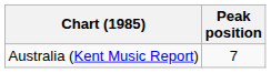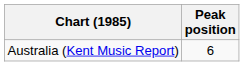Australia (Kent Music Report) | Peak position: 7 -> 6
